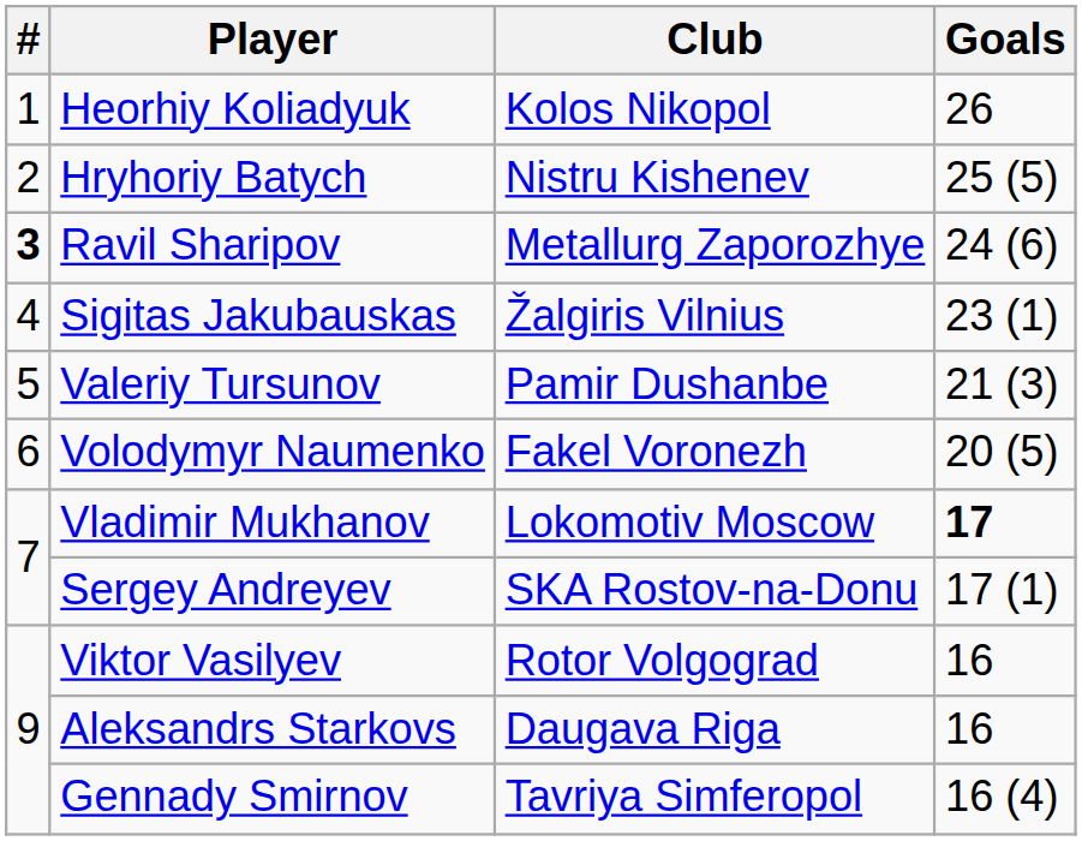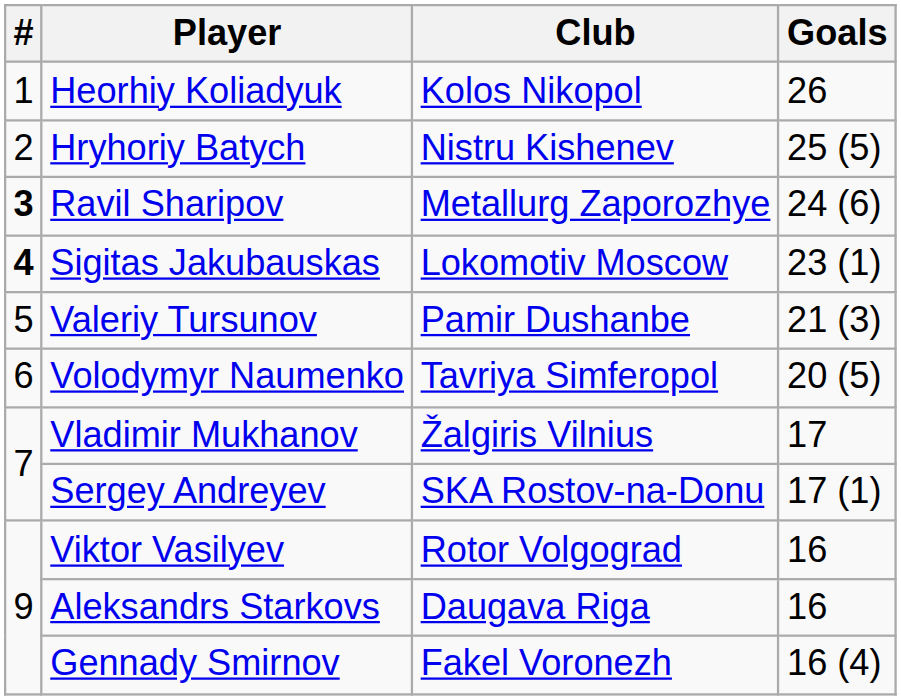Sigitas Jakubauskas | #: normal -> bold
Sigitas Jakubauskas | Club: Žalgiris Vilnius -> Lokomotiv Moscow
Volodymyr Naumenko | Club: Fakel Voronezh -> Tavriya Simferopol
Vladimir Mukhanov | Club: Lokomotiv Moscow -> Žalgiris Vilnius
Vladimir Mukhanov | Goals: bold -> normal
Gennady Smirnov | Club: Tavriya Simferopol -> Fakel Voronezh
